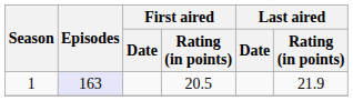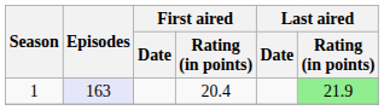1 | First aired / Rating (in points): 20.5 -> 20.4
1 | Last aired / Rating (in points): no background -> lightgreen background
